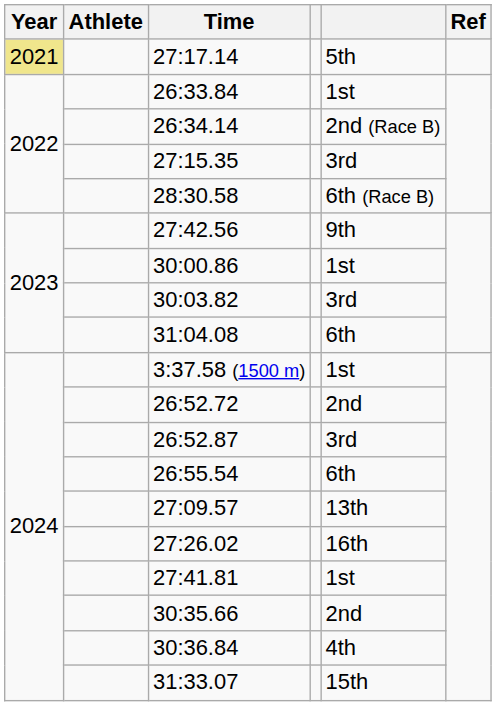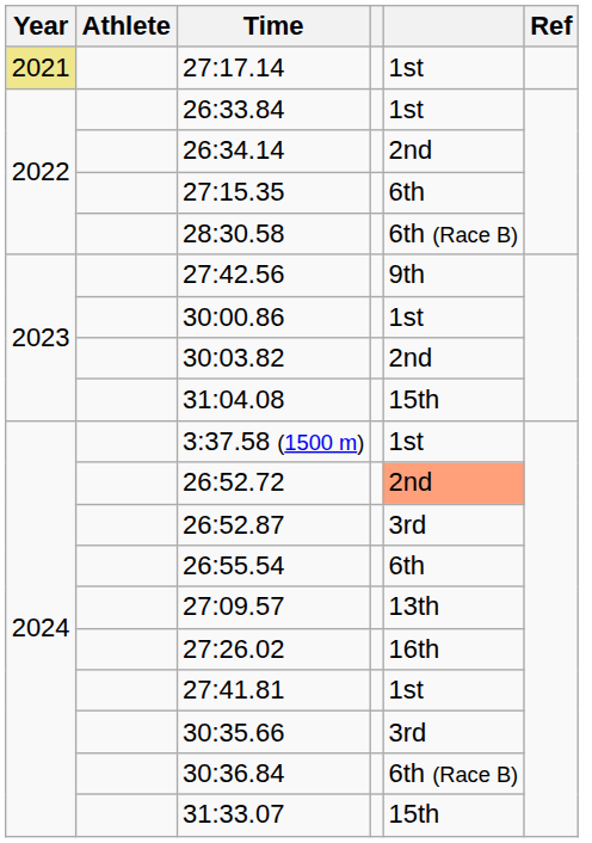27:17.14 | column 5: 5th -> 1st
26:34.14 | column 5: 2nd (Race B) -> 2nd
27:15.35 | column 5: 3rd -> 6th
30:03.82 | column 5: 3rd -> 2nd
31:04.08 | column 5: 6th -> 15th
26:52.72 | column 5: no background -> lightsalmon background
30:35.66 | column 5: 2nd -> 3rd
30:36.84 | column 5: 4th -> 6th (Race B)
